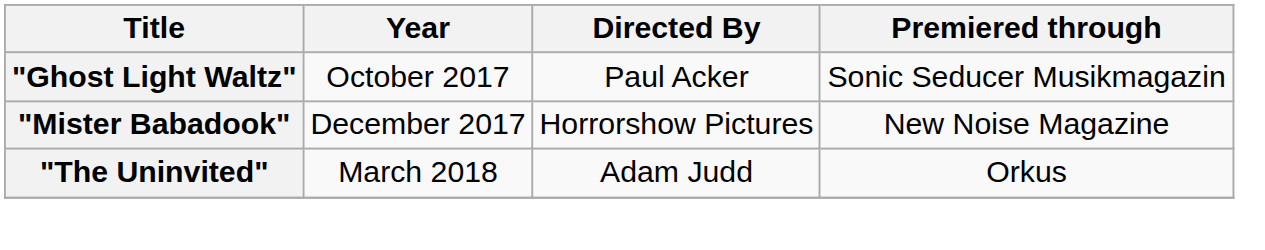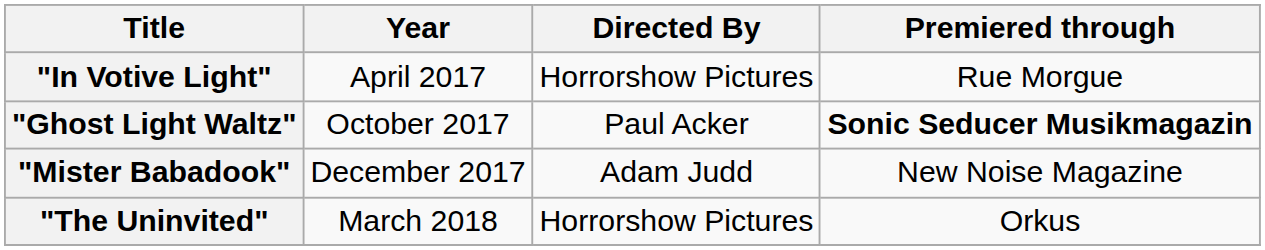+ row: "In Votive Light" | April 2017 | Horrorshow Pictures | Rue Morgue
"Ghost Light Waltz" | Premiered through: normal -> bold
"Mister Babadook" | Directed By: Horrorshow Pictures -> Adam Judd
"The Uninvited" | Directed By: Adam Judd -> Horrorshow Pictures
